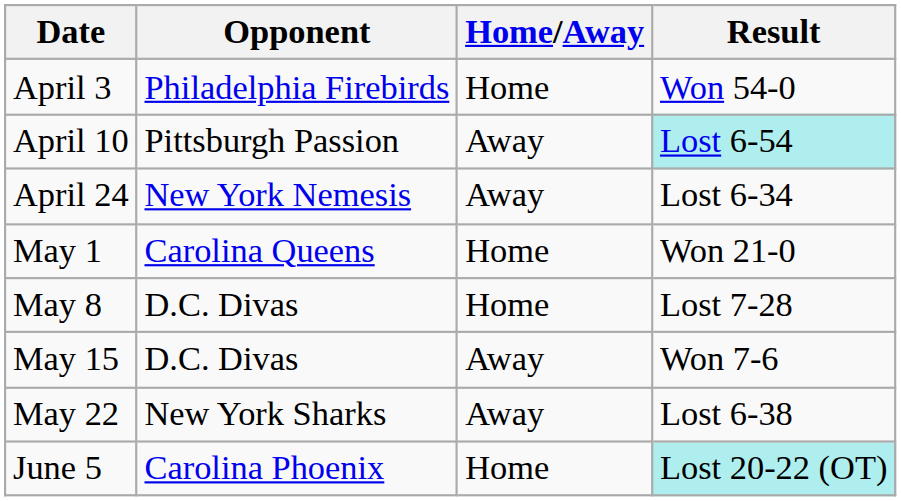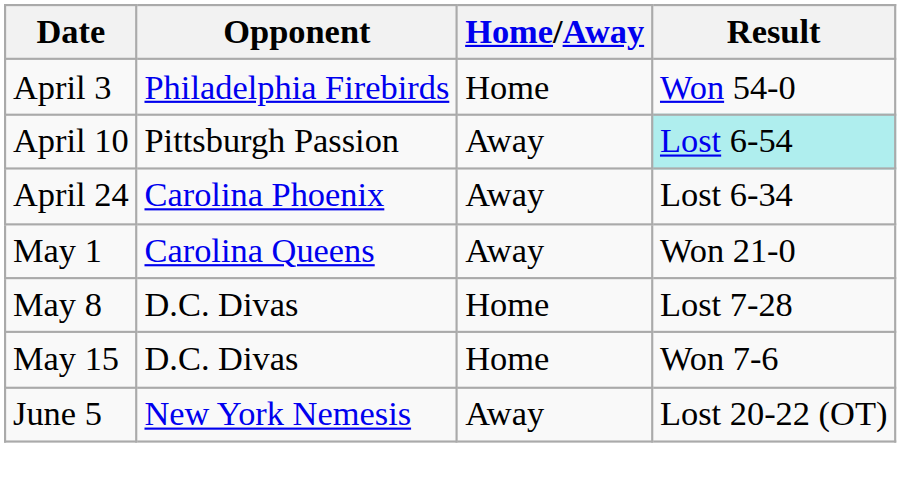April 24 | Opponent: New York Nemesis -> Carolina Phoenix
May 1 | Home/Away: Home -> Away
May 15 | Home/Away: Away -> Home
- row: May 22 | New York Sharks | Away | Lost 6-38
June 5 | Opponent: Carolina Phoenix -> New York Nemesis
June 5 | Home/Away: Home -> Away
June 5 | Result: paleturquoise background -> no background
